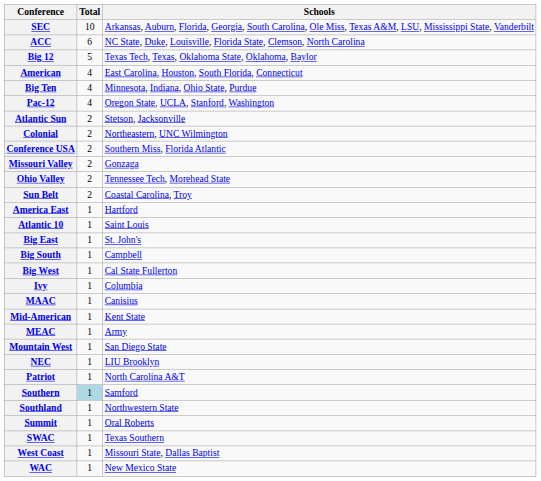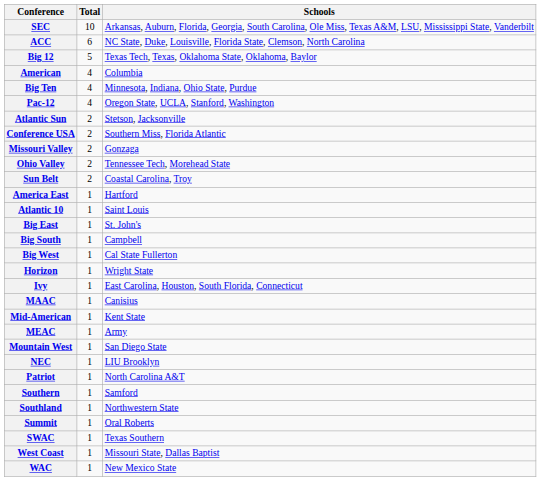American | Schools: East Carolina, Houston, South Florida, Connecticut -> Columbia
- row: Colonial | 2 | Northeastern, UNC Wilmington
+ row: Horizon | 1 | Wright State
Ivy | Schools: Columbia -> East Carolina, Houston, South Florida, Connecticut
Southern | Total: lightblue background -> no background
